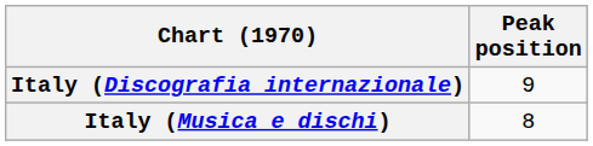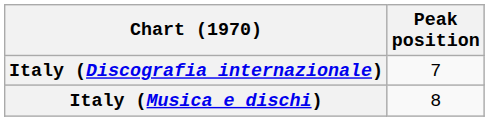Italy (Discografia internazionale) | Peak position: 9 -> 7
